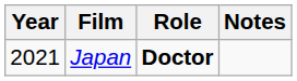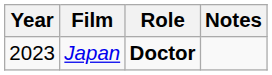Japan | Year: 2021 -> 2023
